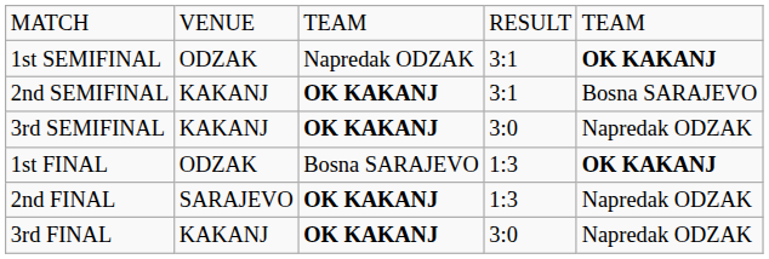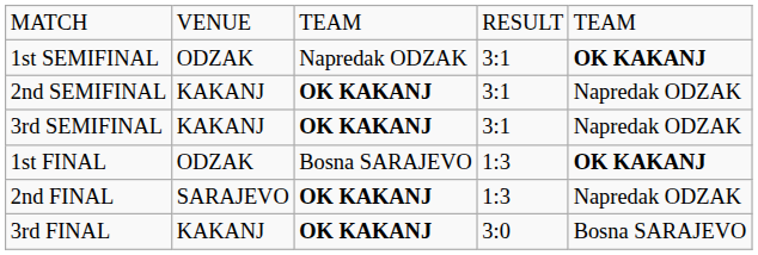2nd SEMIFINAL | column 5: Bosna SARAJEVO -> Napredak ODZAK
3rd SEMIFINAL | column 4: 3:0 -> 3:1
3rd FINAL | column 5: Napredak ODZAK -> Bosna SARAJEVO
